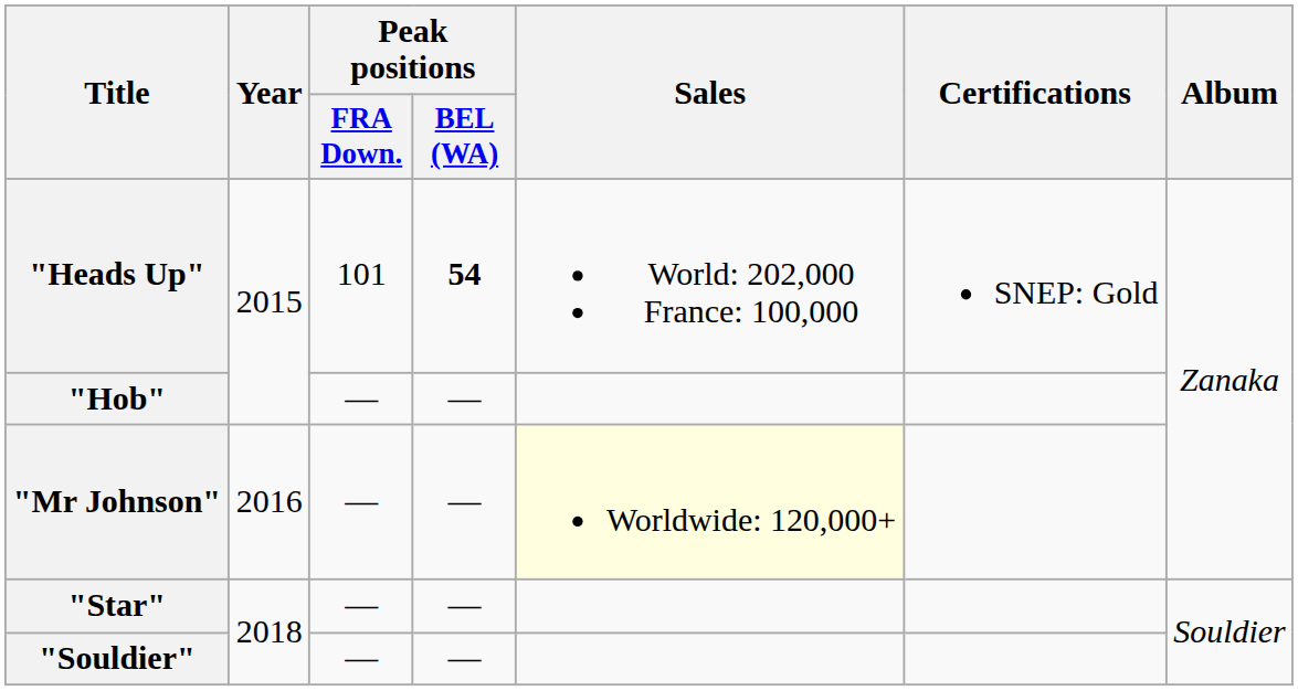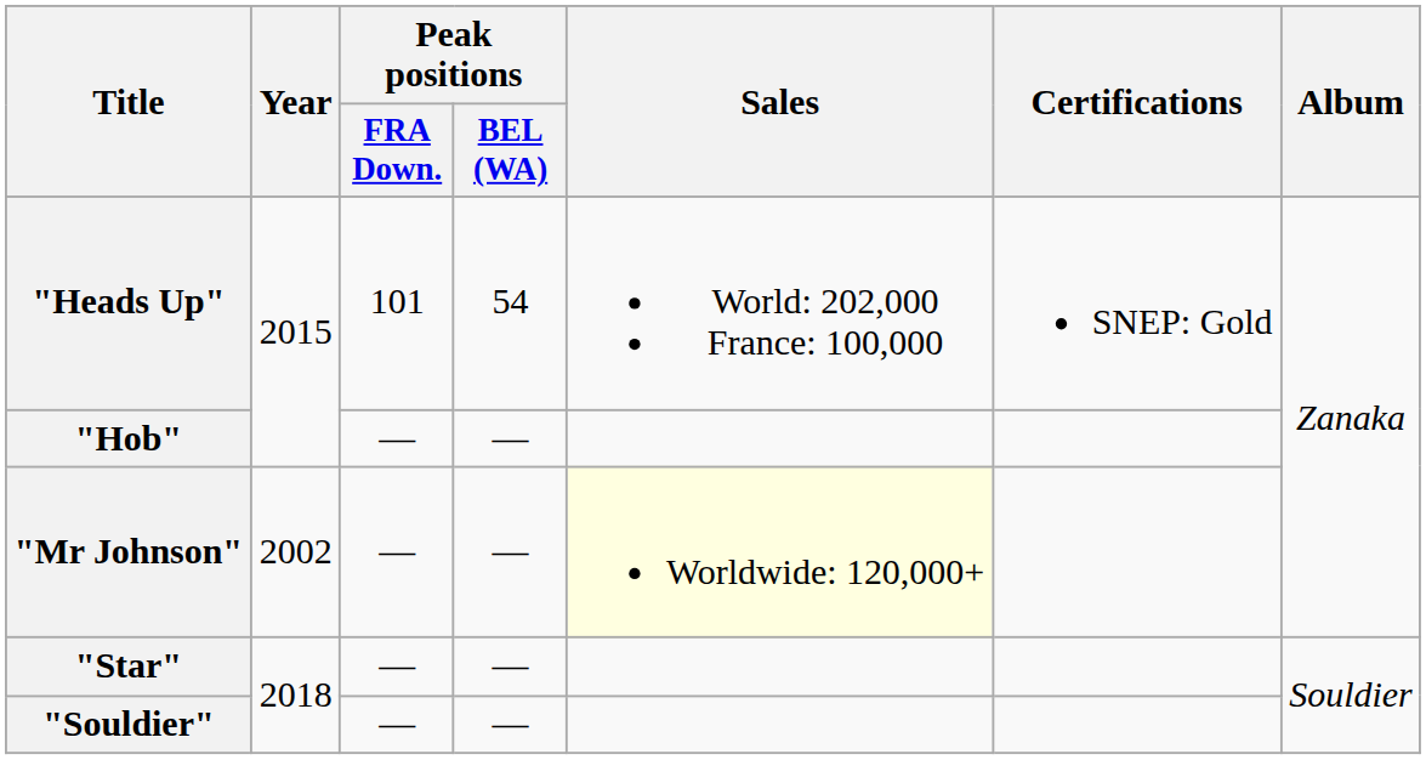"Heads Up" | Peak positions / BEL (WA): bold -> normal
"Mr Johnson" | Year: 2016 -> 2002
